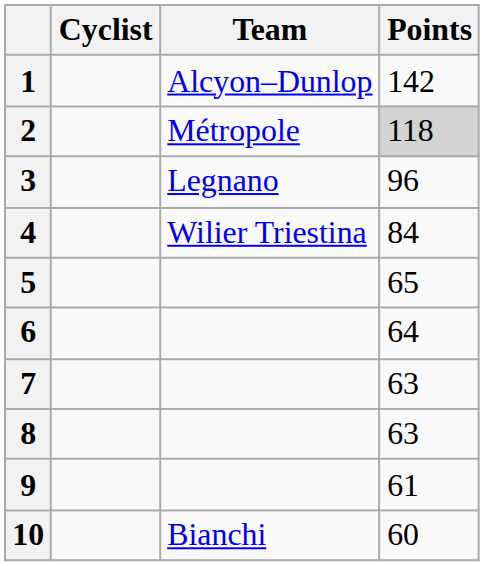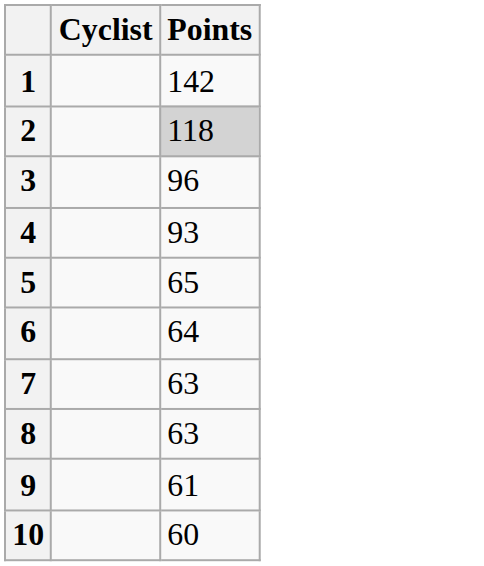- column: Team | Alcyon–Dunlop | Métropole | Legnano | Wilier Triestina | Bianchi
4 | Points: 84 -> 93
